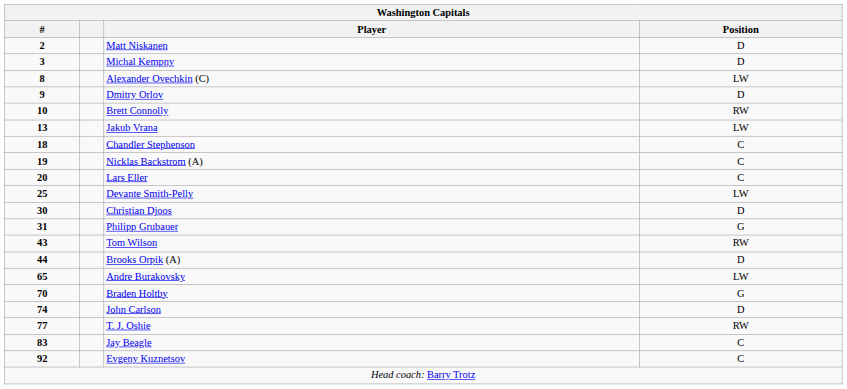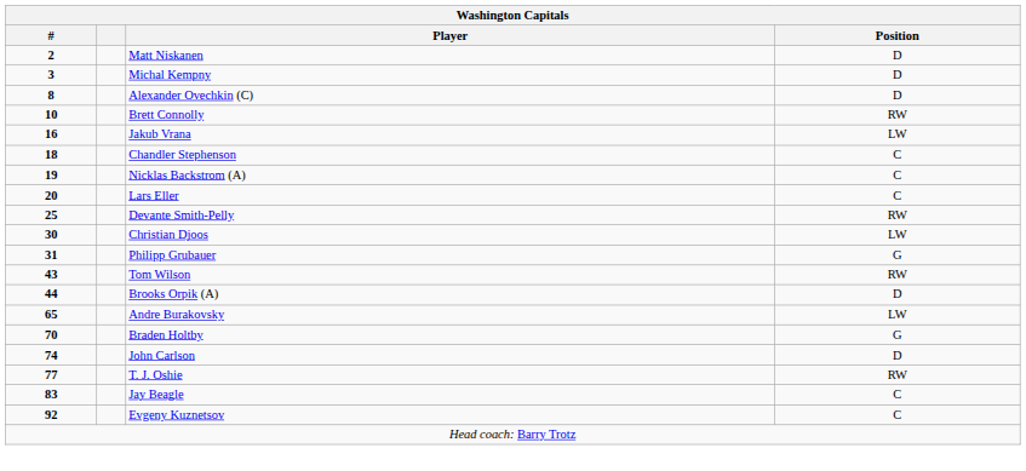Alexander Ovechkin (C) | Position: LW -> D
- row: 9 | Dmitry Orlov | D
Jakub Vrana | #: 13 -> 16
Devante Smith-Pelly | Position: LW -> RW
Christian Djoos | Position: D -> LW
